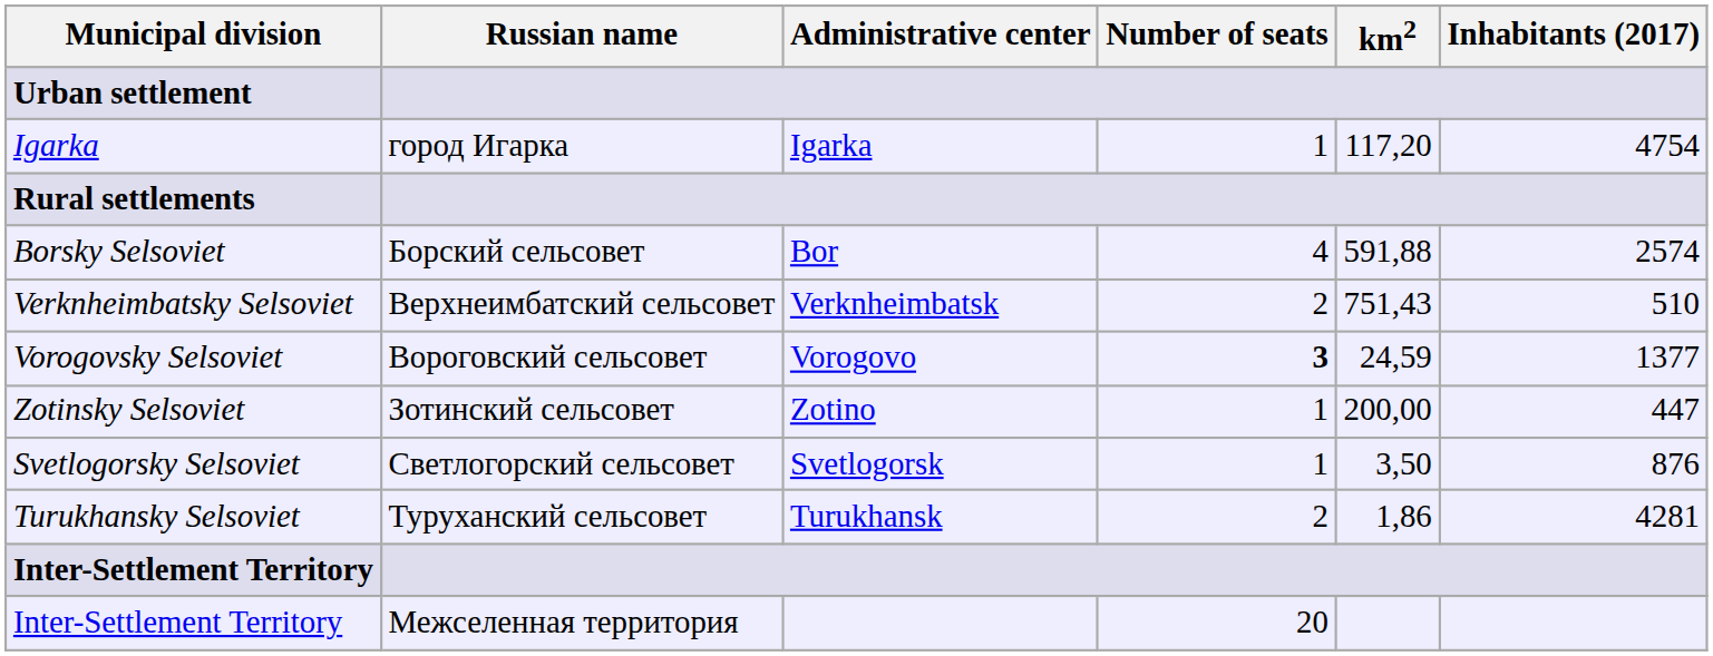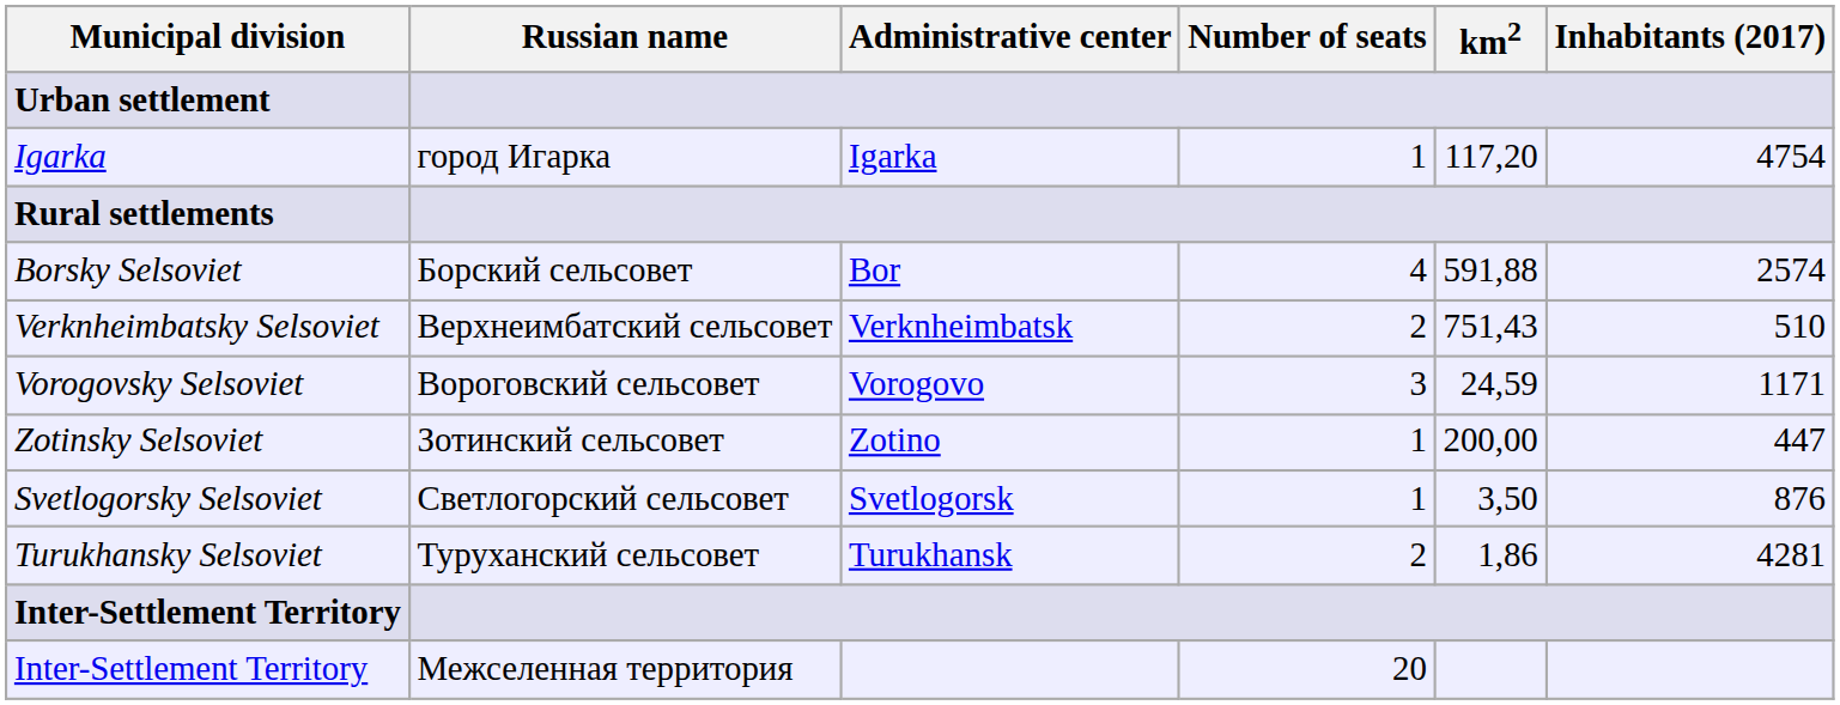Vorogovsky Selsoviet | Number of seats: bold -> normal
Vorogovsky Selsoviet | Inhabitants (2017): 1377 -> 1171
